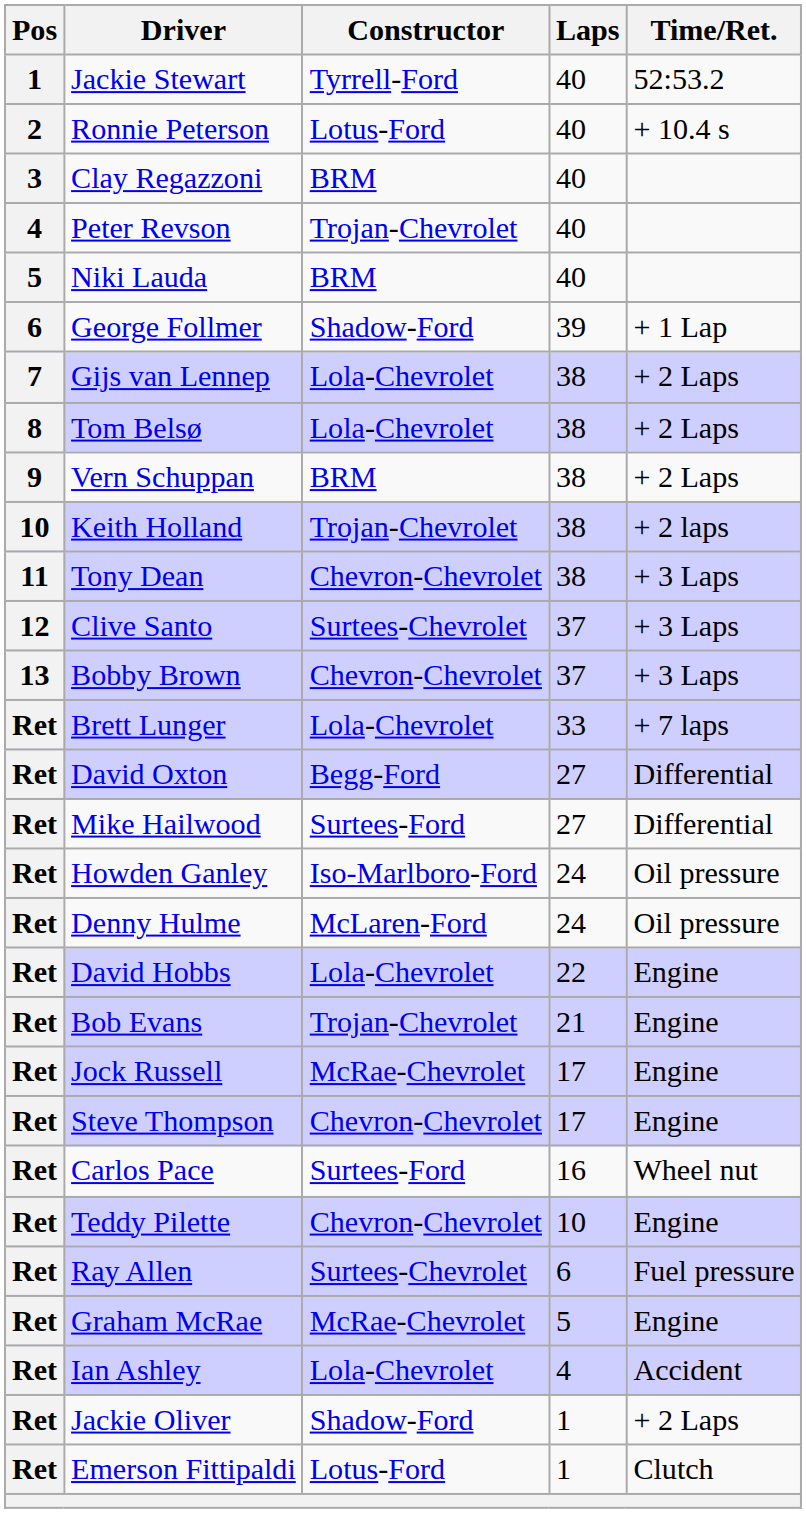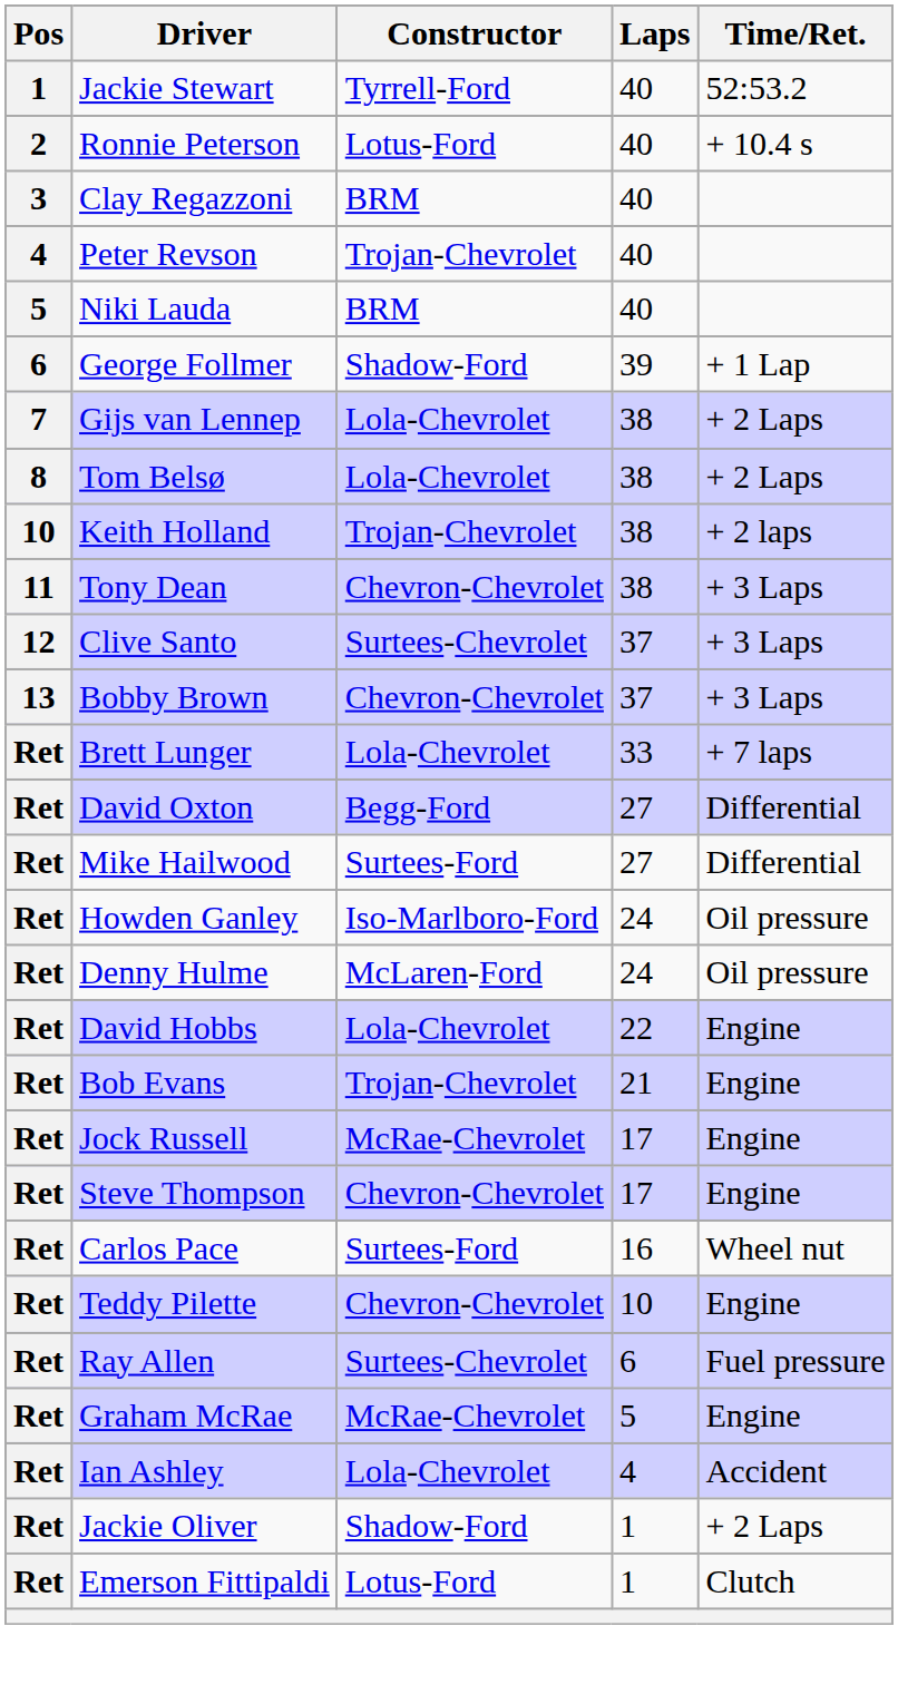- row: 9 | Vern Schuppan | BRM | 38 | + 2 Laps
